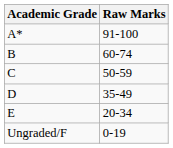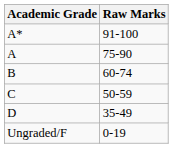+ row: A | 75-90
- row: E | 20-34
